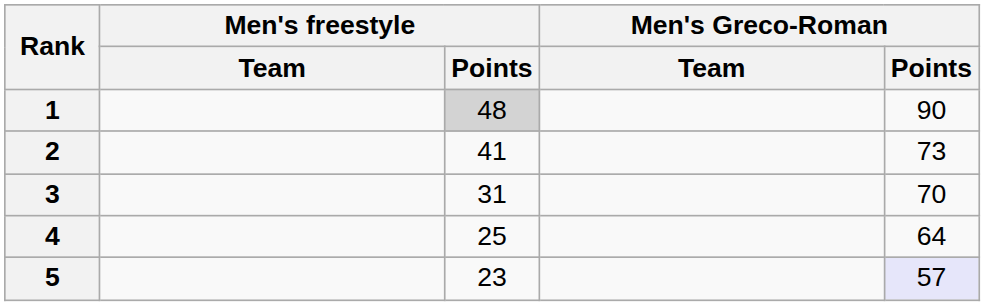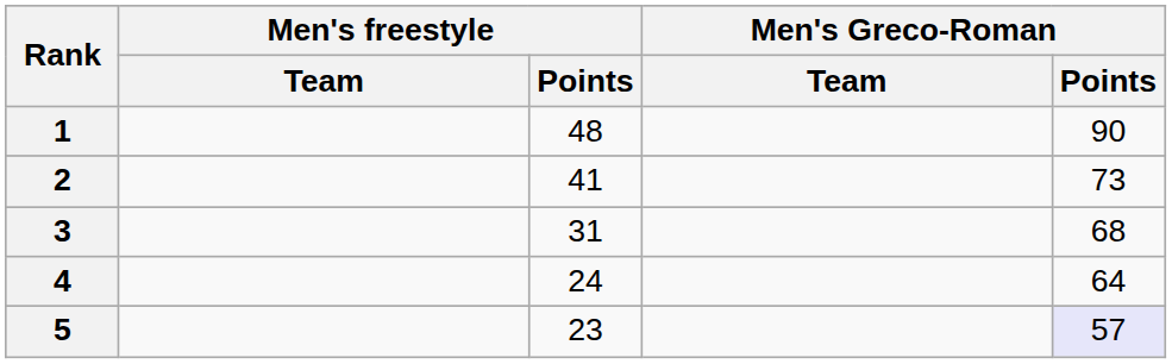1 | Men's freestyle / Points: lightgrey background -> no background
3 | Men's Greco-Roman / Points: 70 -> 68
4 | Men's freestyle / Points: 25 -> 24
